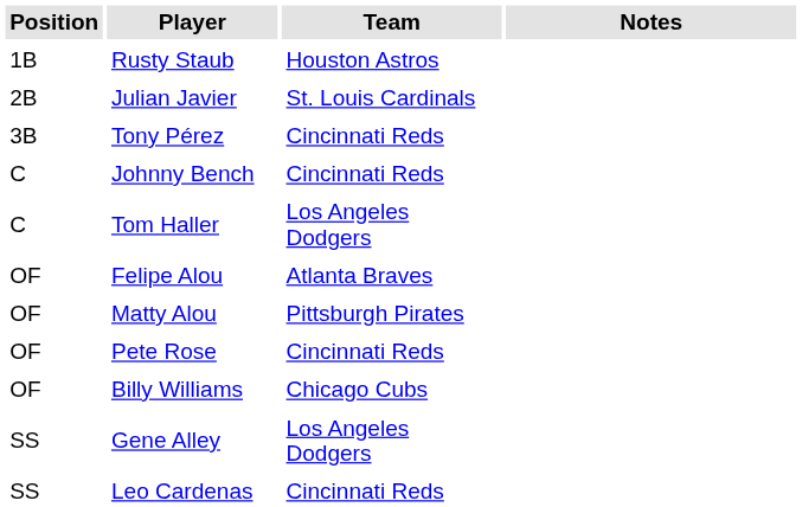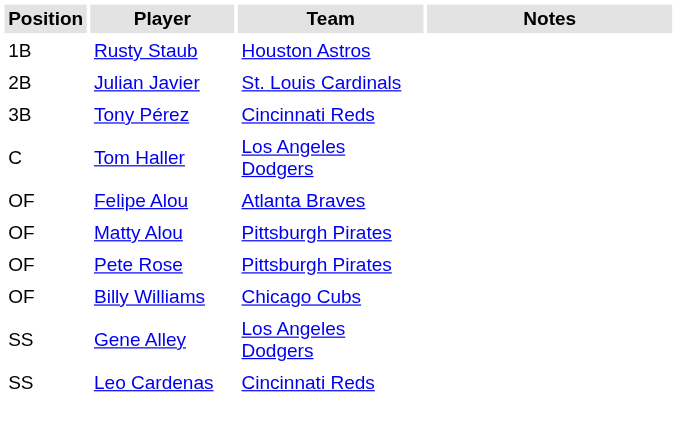- row: C | Johnny Bench | Cincinnati Reds
Pete Rose | Team: Cincinnati Reds -> Pittsburgh Pirates
